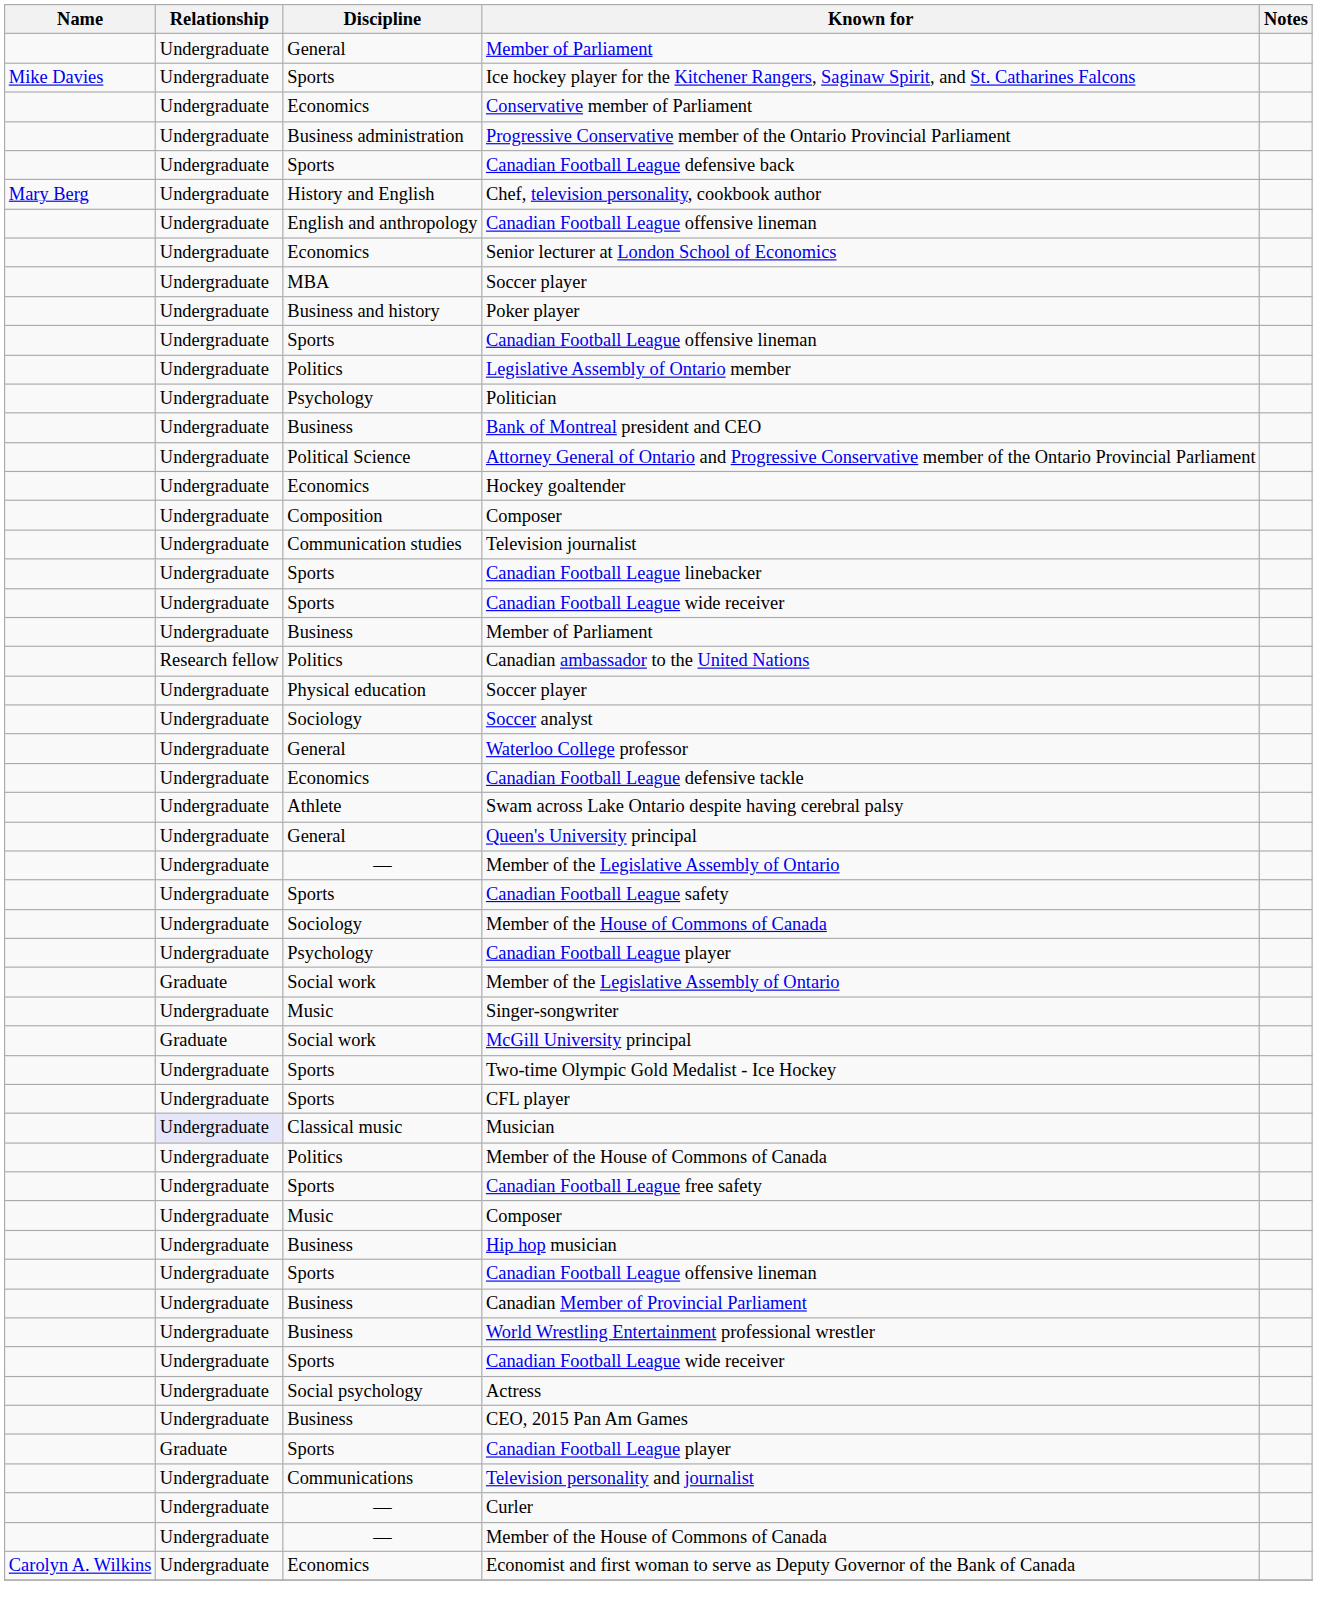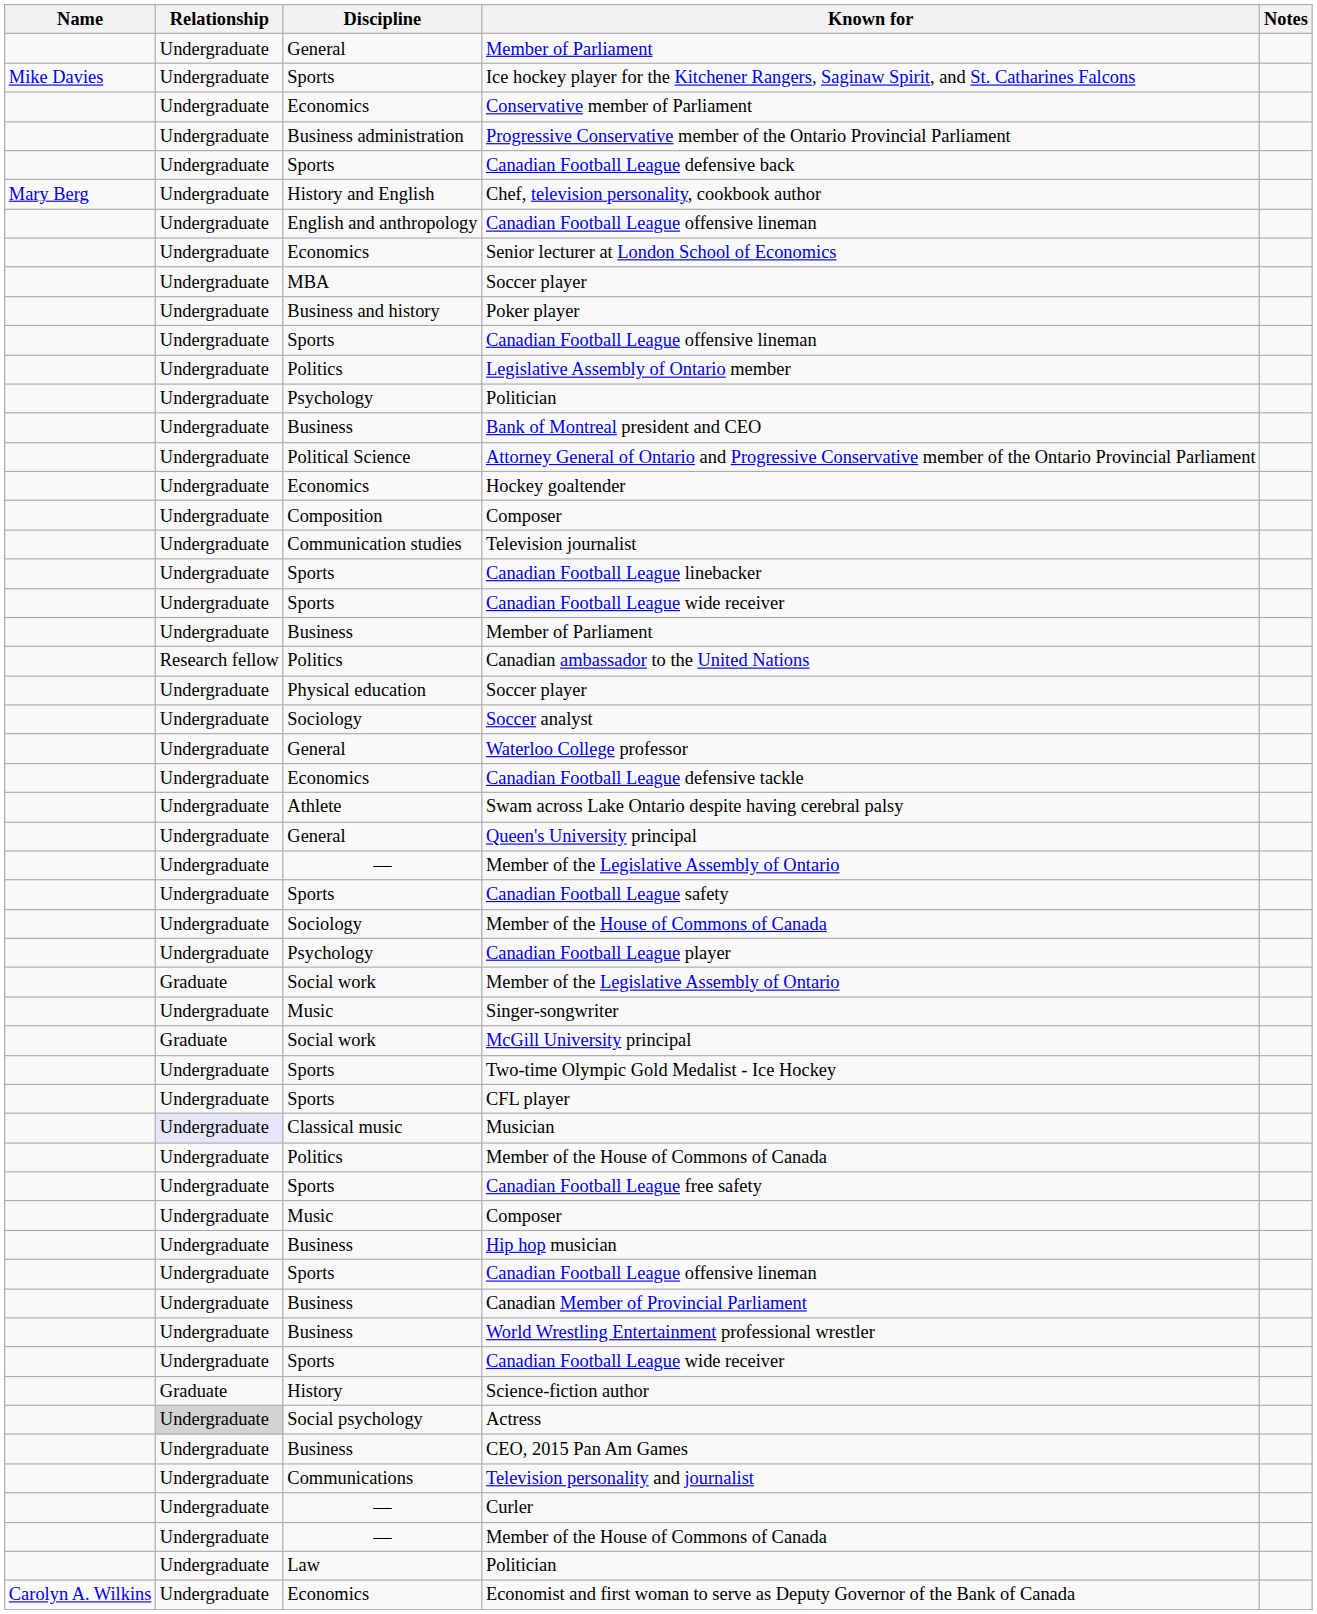+ row: Graduate | History | Science-fiction author
Actress | Relationship: no background -> lightgrey background
- row: Graduate | Sports | Canadian Football League player
+ row: Undergraduate | Law | Politician
